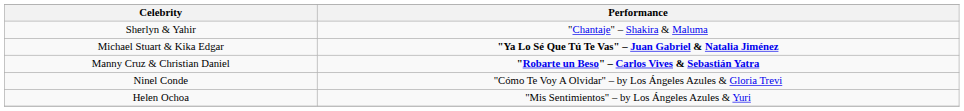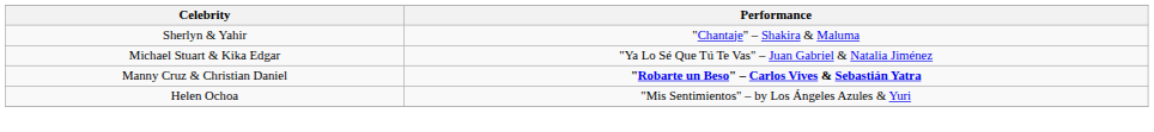Michael Stuart & Kika Edgar | Performance: bold -> normal
- row: Ninel Conde | "Cómo Te Voy A Olvidar" – by Los Ángeles Azules & Gloria Trevi
